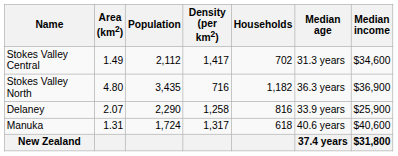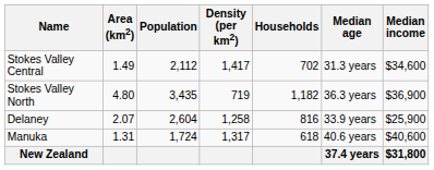Stokes Valley North | Density (per km2): 716 -> 719
Delaney | Population: 2,290 -> 2,604
